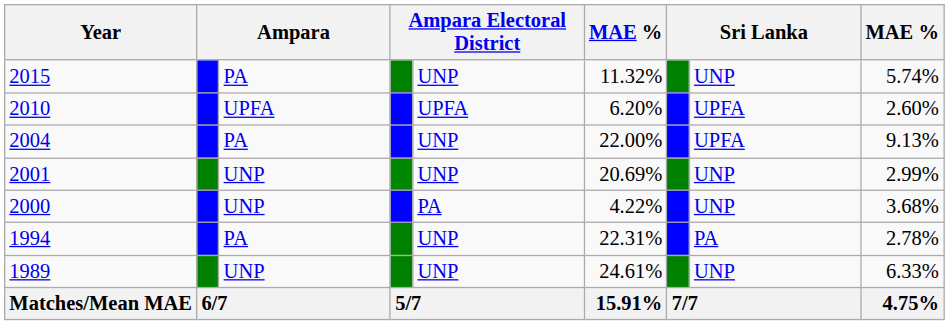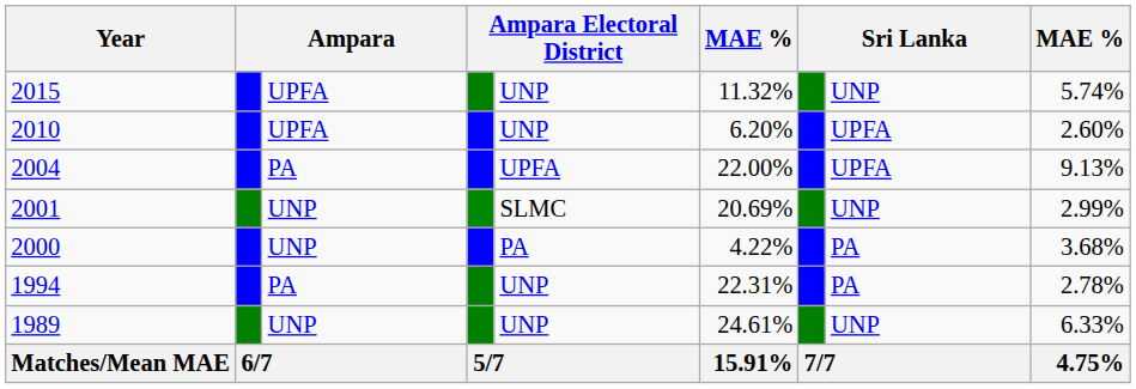2015 | column 3: PA -> UPFA
2010 | column 5: UPFA -> UNP
2004 | column 5: UNP -> UPFA
2001 | column 5: UNP -> SLMC
2000 | column 8: UNP -> PA
